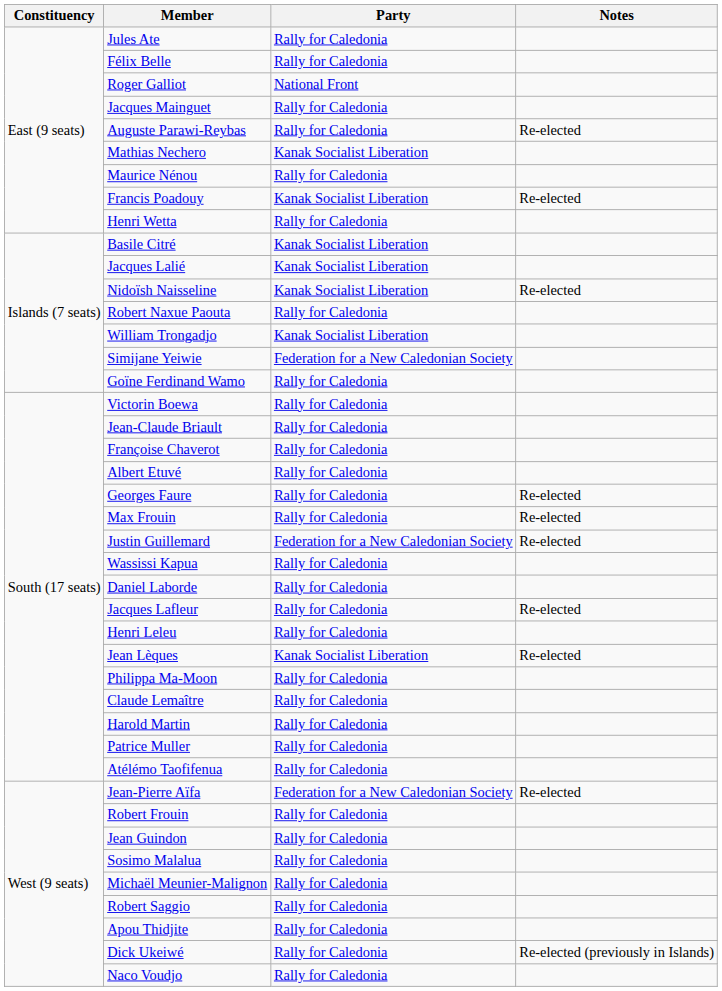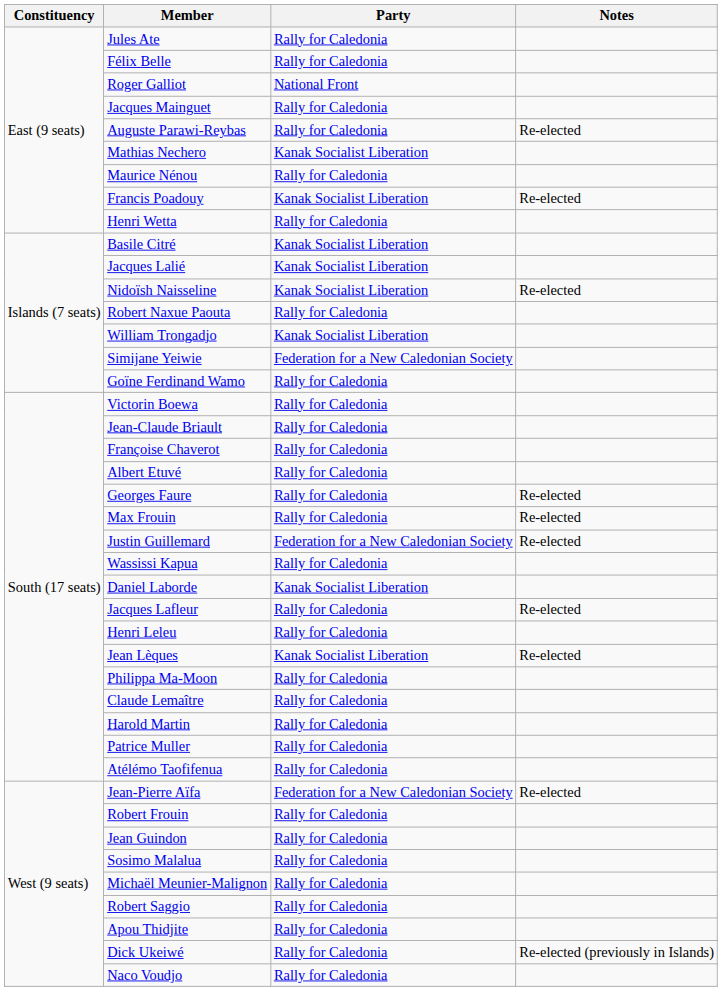Daniel Laborde | Party: Rally for Caledonia -> Kanak Socialist Liberation
